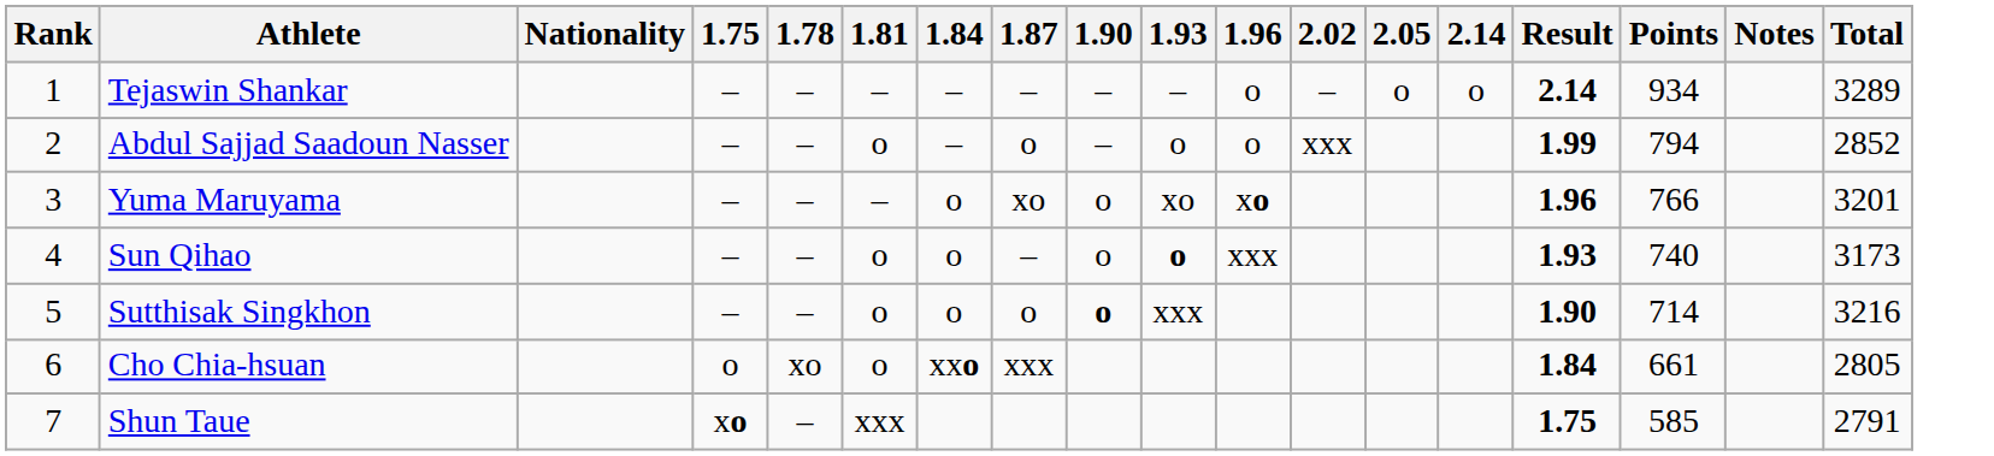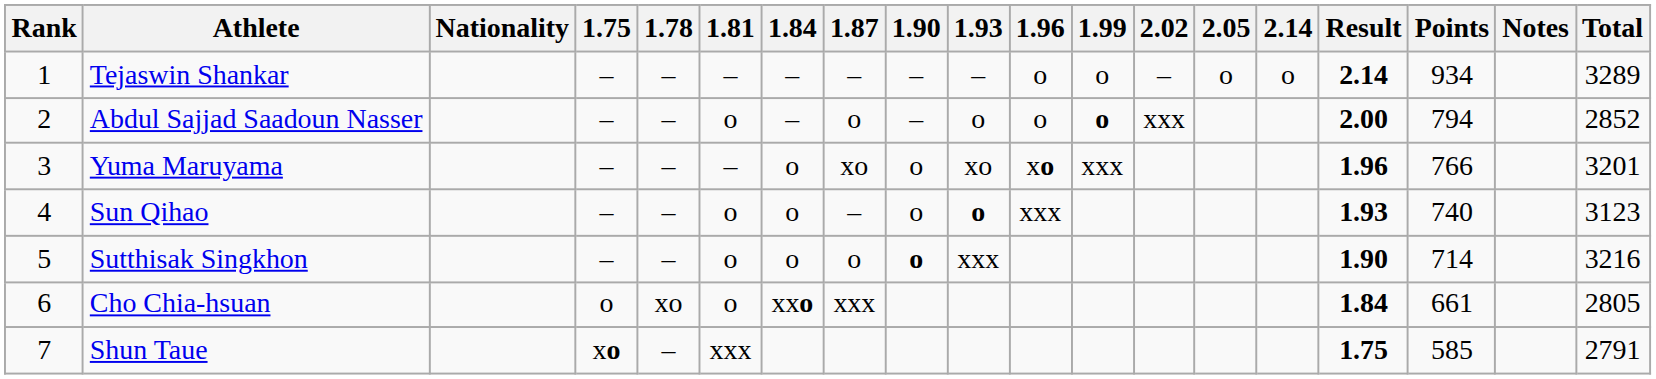+ column: 1.99 | o | o | xxx
Abdul Sajjad Saadoun Nasser | Result: 1.99 -> 2.00
Sun Qihao | Total: 3173 -> 3123
